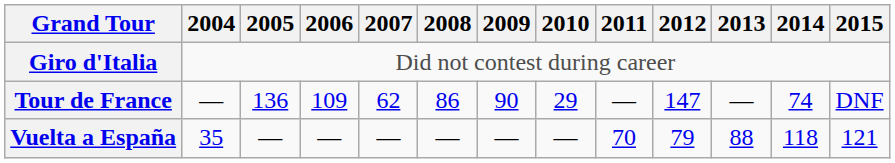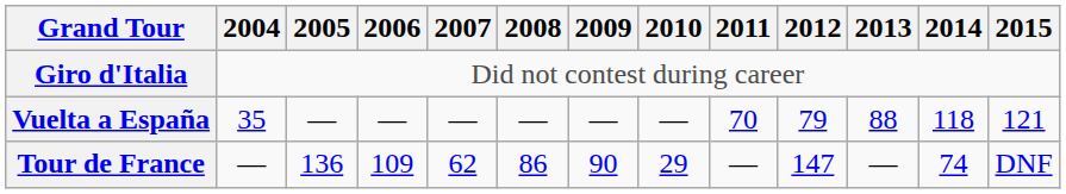rows swapped: Tour de France <-> Vuelta a España
